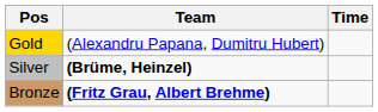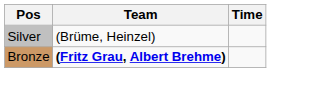- row: Gold | (Alexandru Papana, Dumitru Hubert)
Silver | Team: bold -> normal
